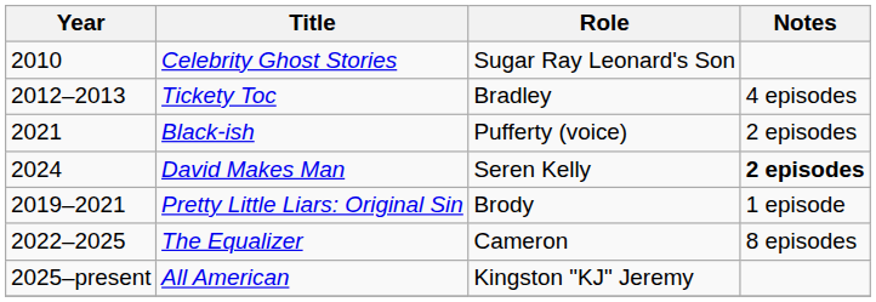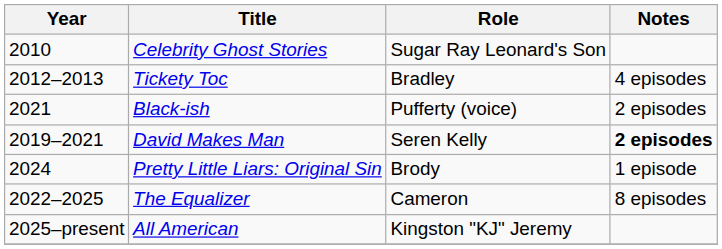David Makes Man | Year: 2024 -> 2019–2021
Pretty Little Liars: Original Sin | Year: 2019–2021 -> 2024
